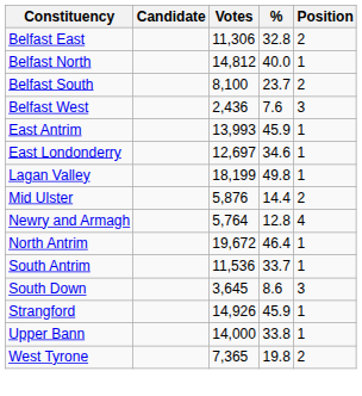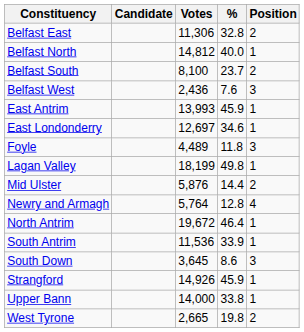+ row: Foyle | 4,489 | 11.8 | 3
South Antrim | %: 33.7 -> 33.9
West Tyrone | Votes: 7,365 -> 2,665
